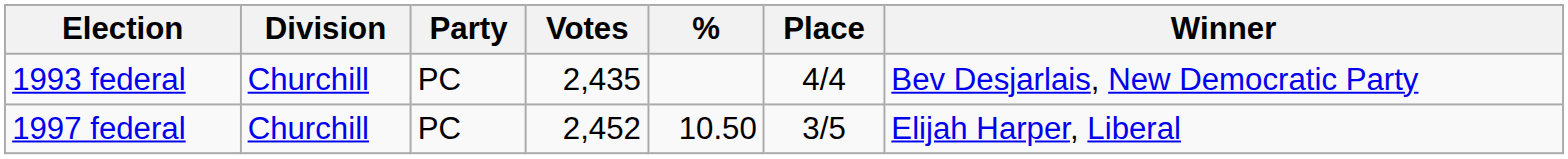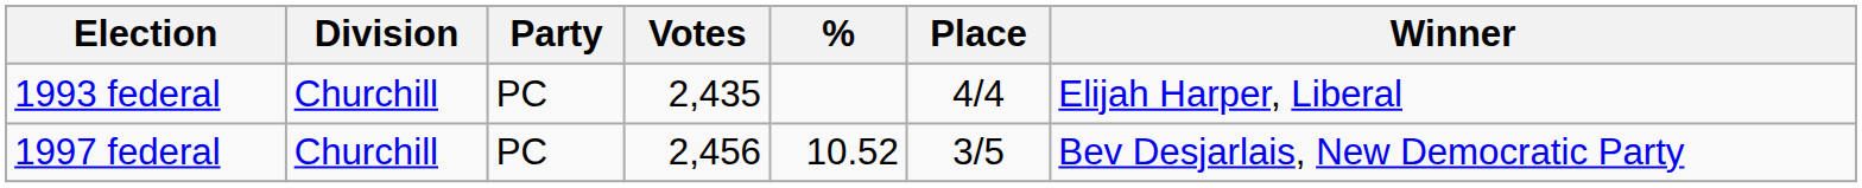1993 federal | Winner: Bev Desjarlais, New Democratic Party -> Elijah Harper, Liberal
1997 federal | Votes: 2,452 -> 2,456
1997 federal | %: 10.50 -> 10.52
1997 federal | Winner: Elijah Harper, Liberal -> Bev Desjarlais, New Democratic Party
